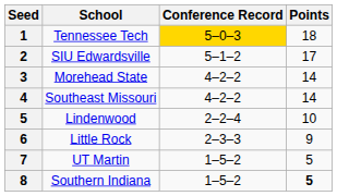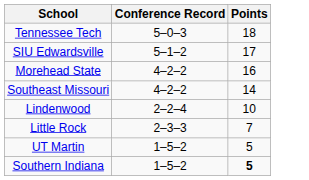- column: Seed | 1 | 2 | 3 | 4 | 5 | 6 | 7 | 8
Tennessee Tech | Conference Record: gold background -> no background
Morehead State | Points: 14 -> 16
Little Rock | Points: 9 -> 7
